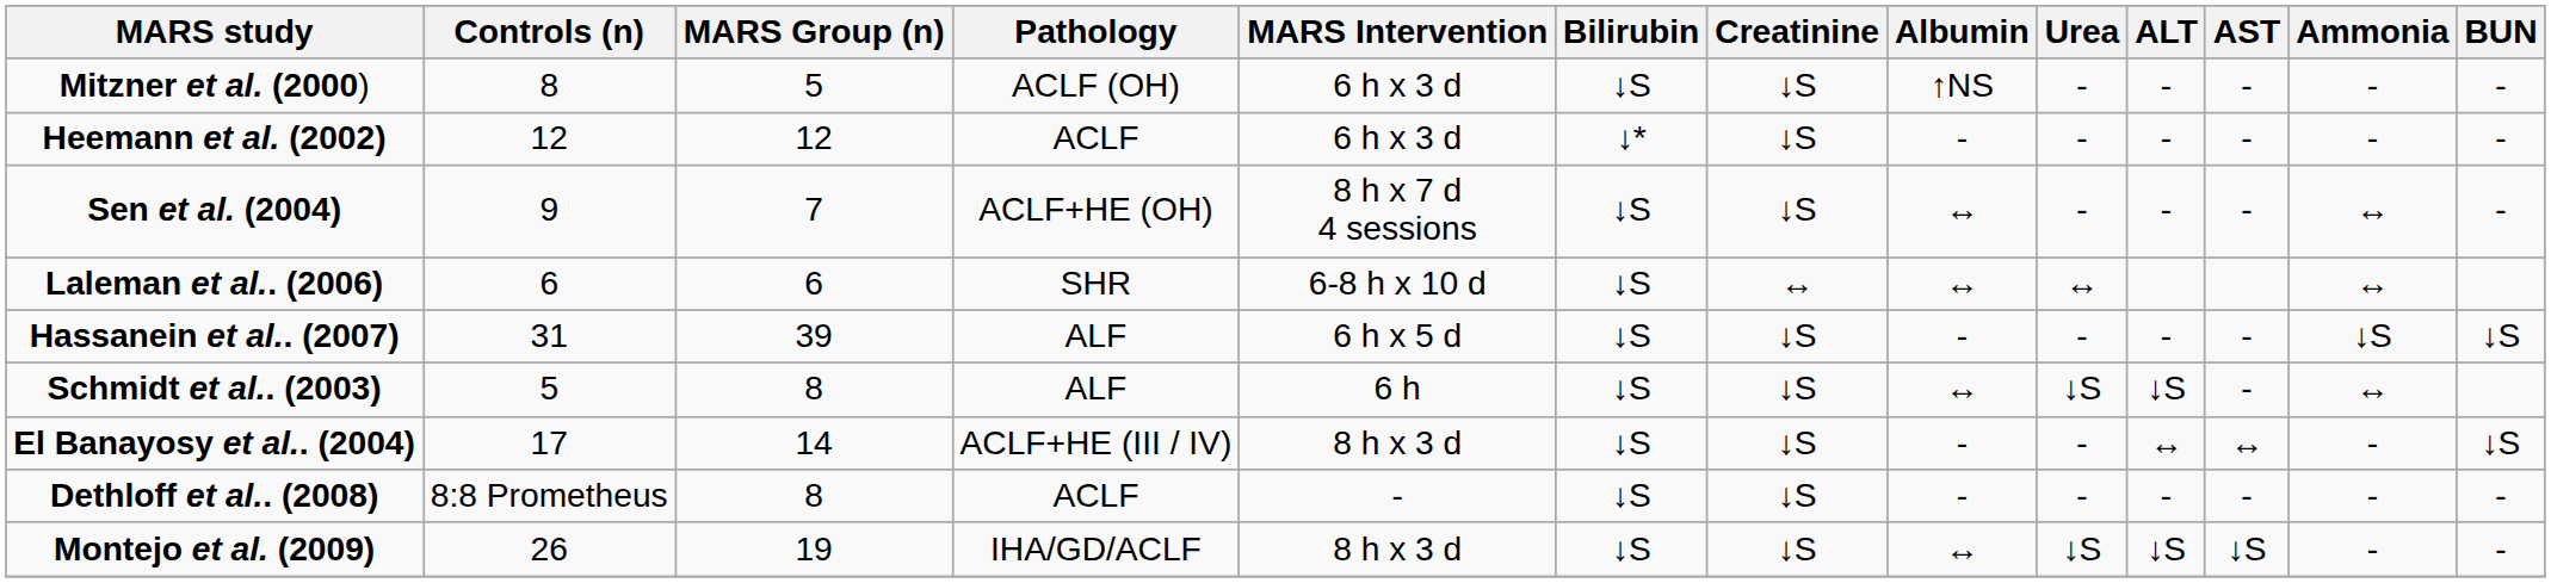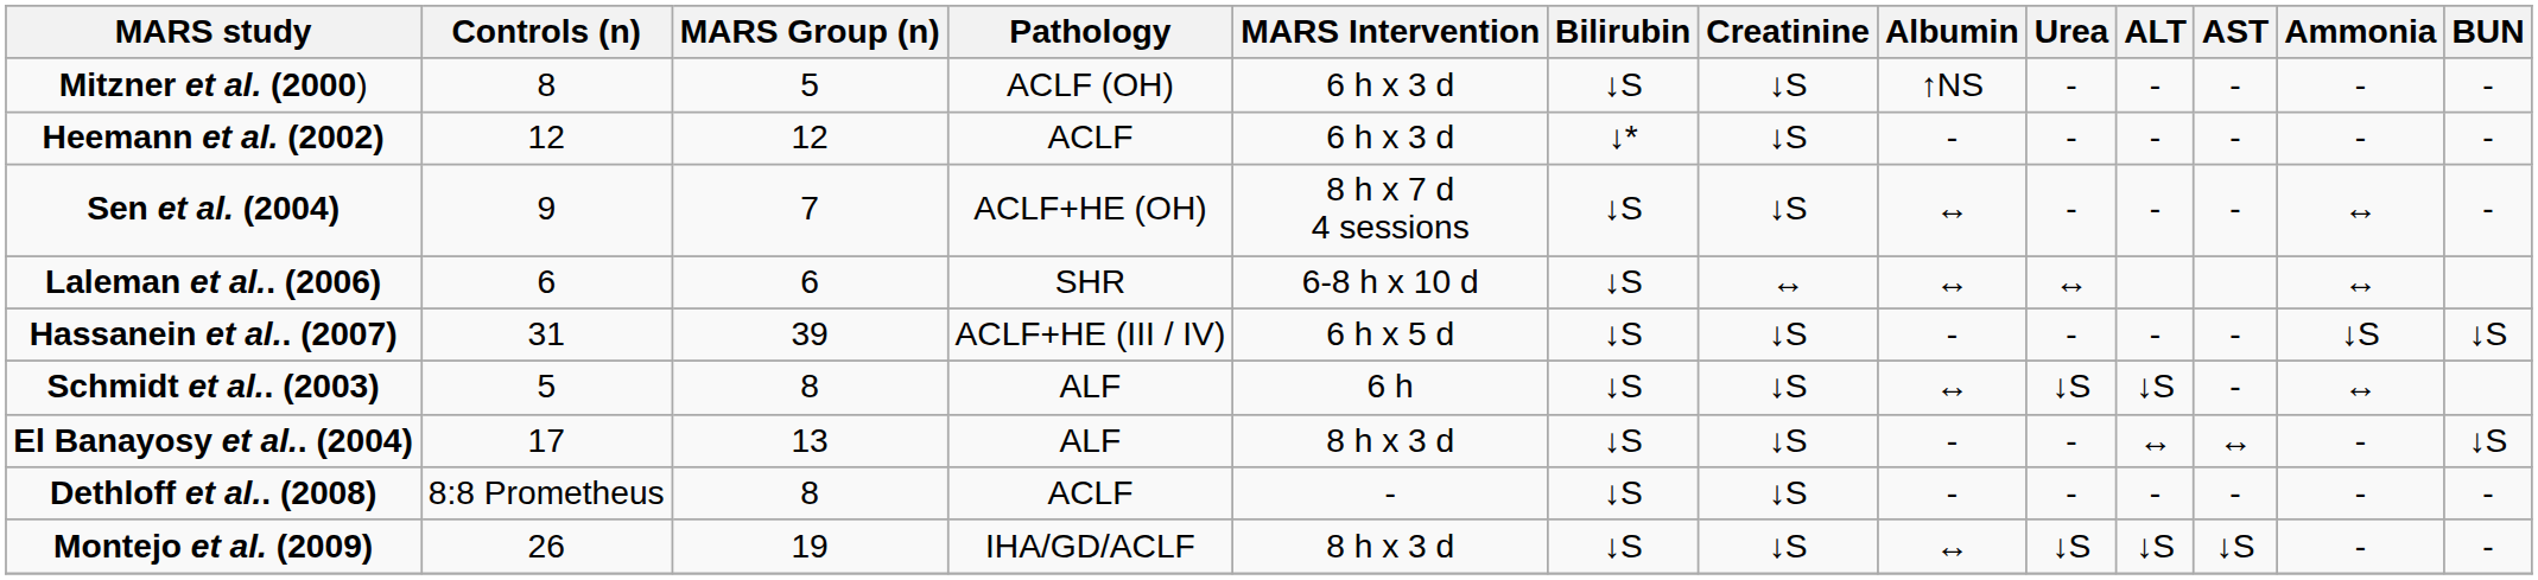Hassanein et al.. (2007) | Pathology: ALF -> ACLF+HE (III / IV)
El Banayosy et al.. (2004) | MARS Group (n): 14 -> 13
El Banayosy et al.. (2004) | Pathology: ACLF+HE (III / IV) -> ALF
